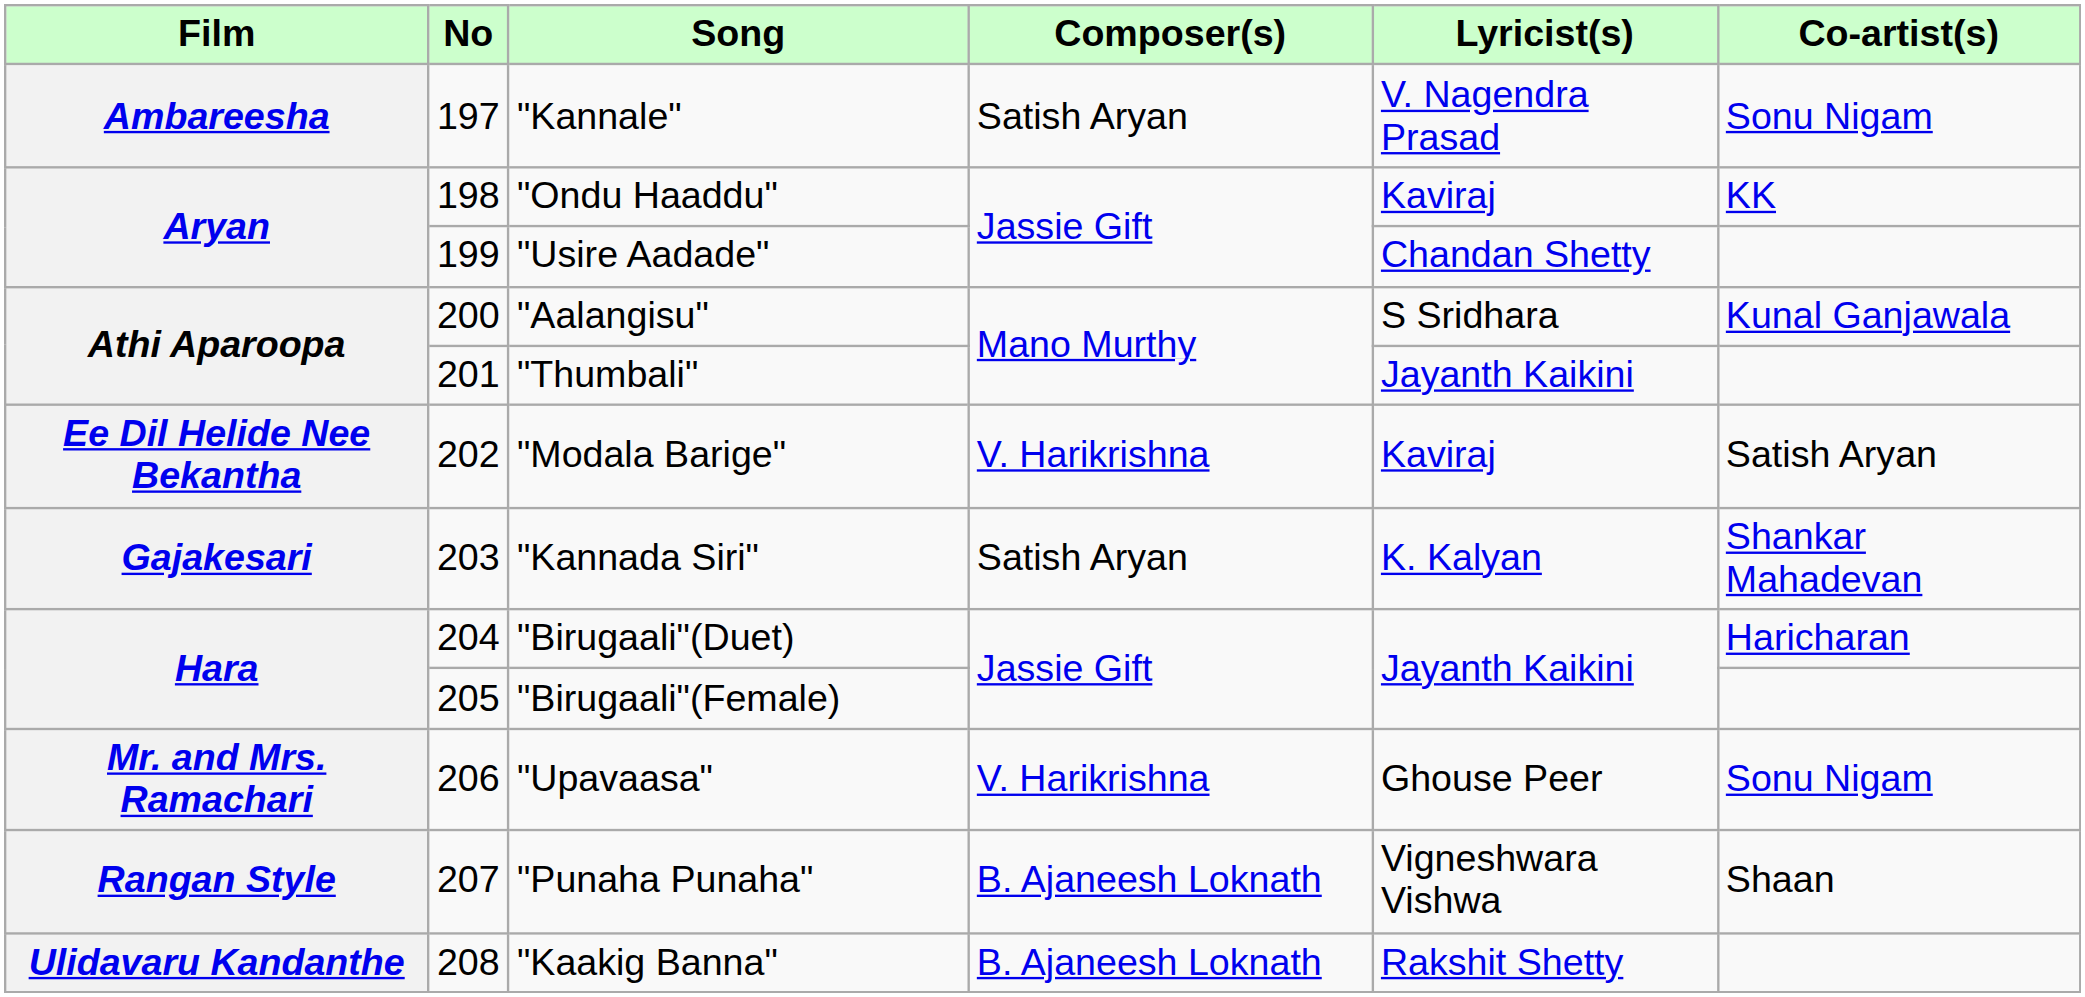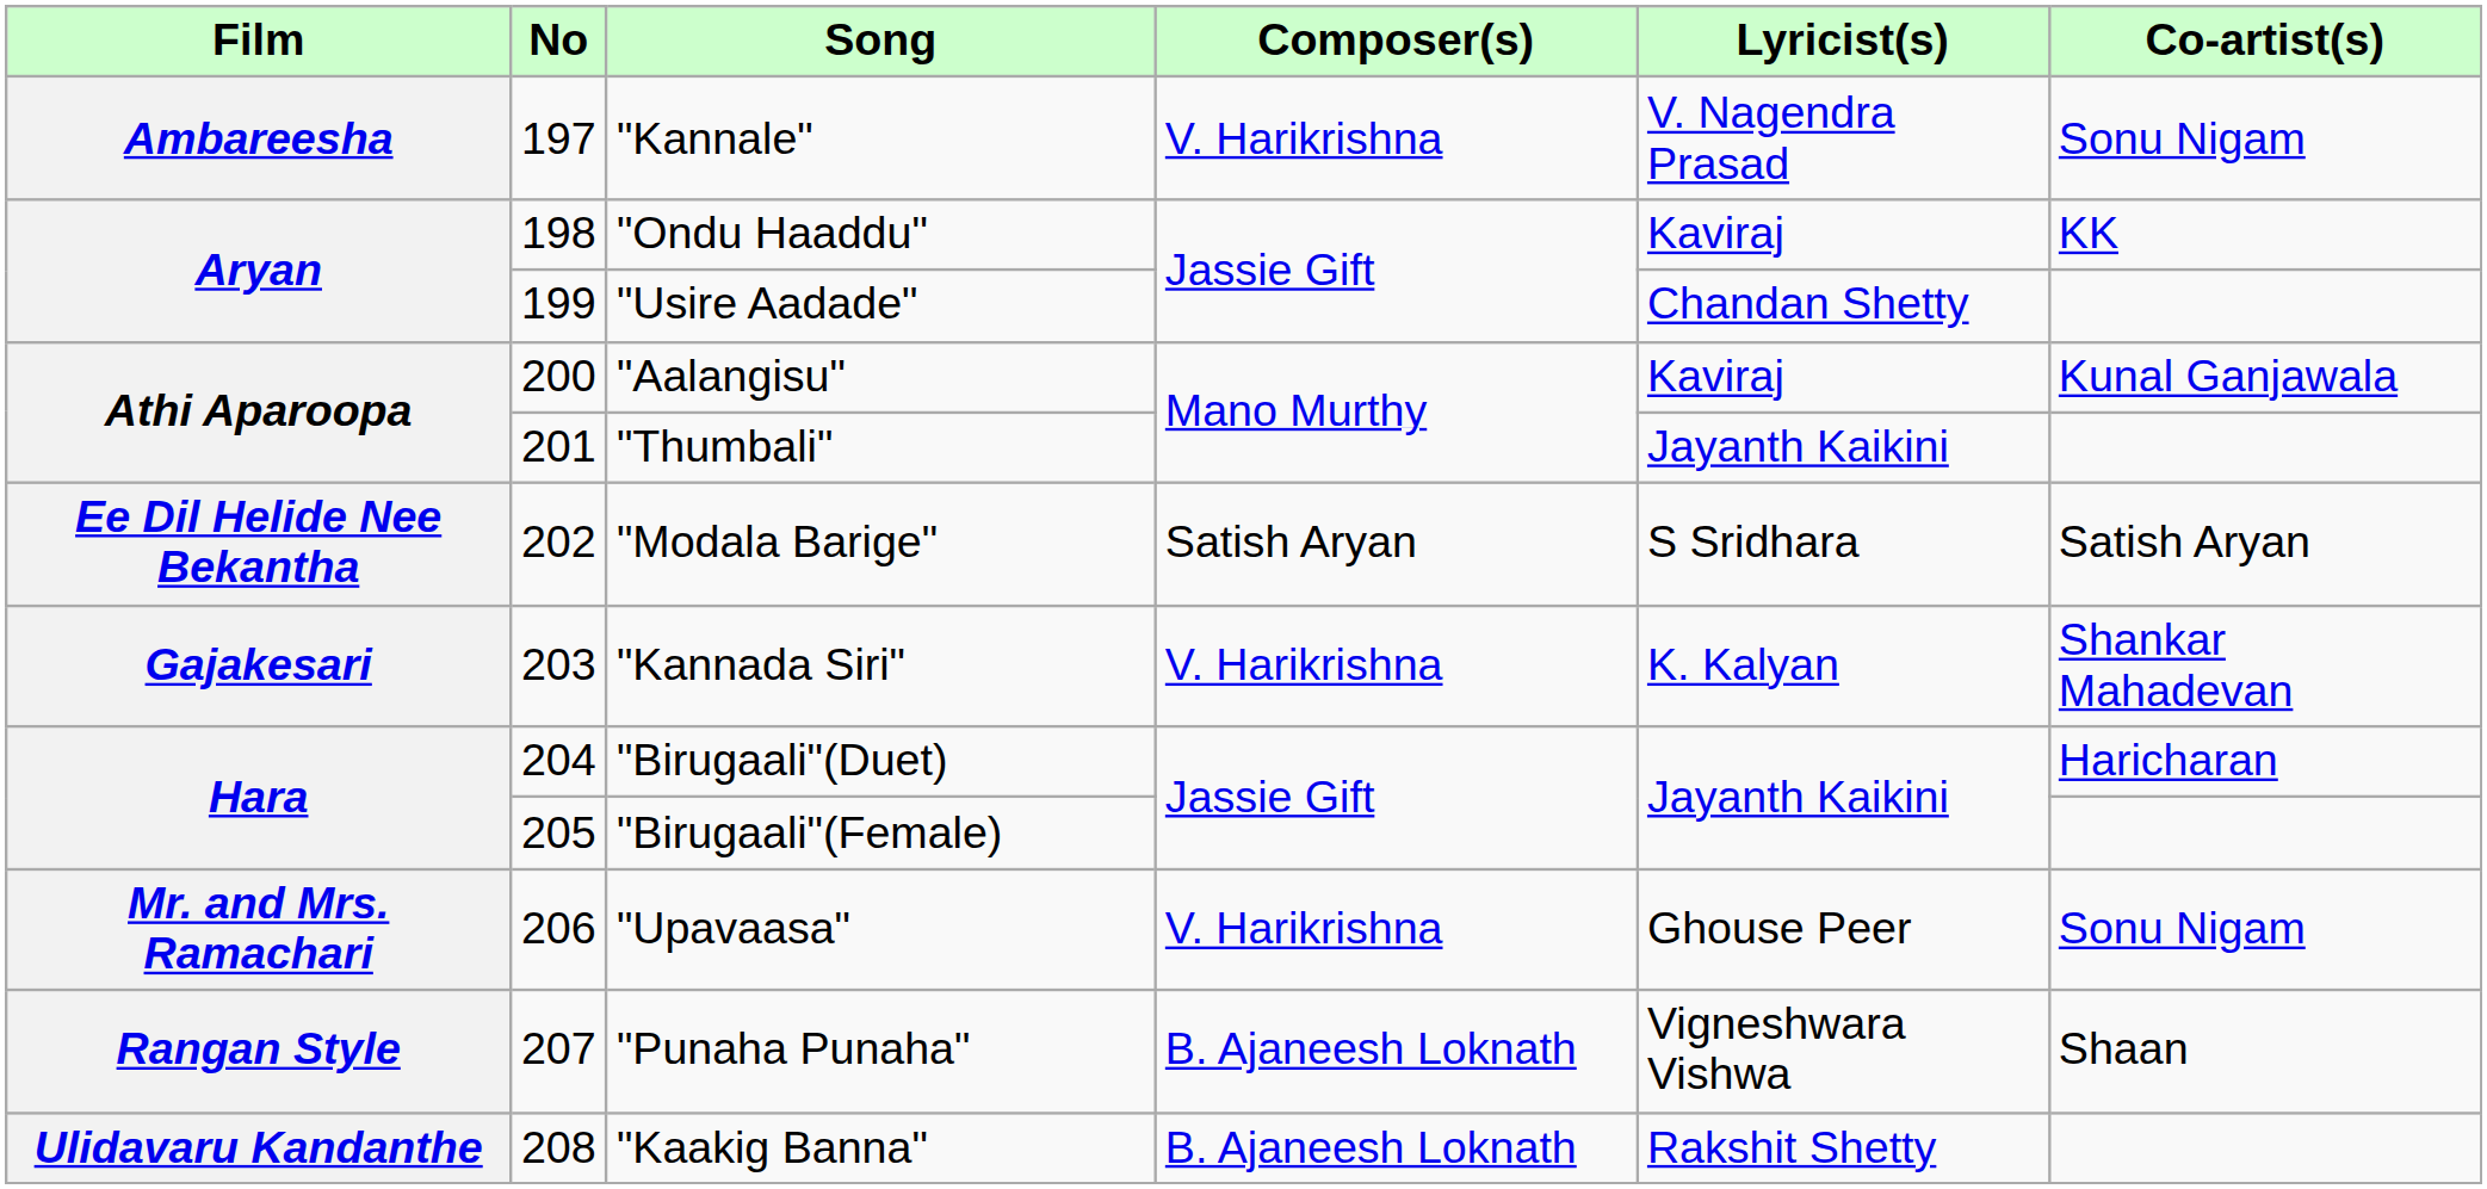"Kannale" | Composer(s): Satish Aryan -> V. Harikrishna
"Aalangisu" | Lyricist(s): S Sridhara -> Kaviraj
"Modala Barige" | Composer(s): V. Harikrishna -> Satish Aryan
"Modala Barige" | Lyricist(s): Kaviraj -> S Sridhara
"Kannada Siri" | Composer(s): Satish Aryan -> V. Harikrishna
